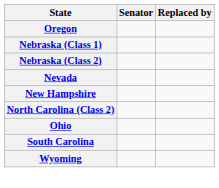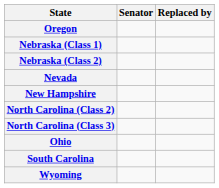+ row: North Carolina (Class 3)
